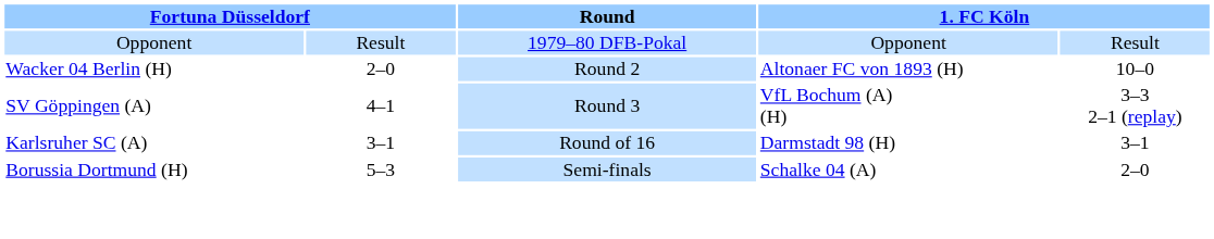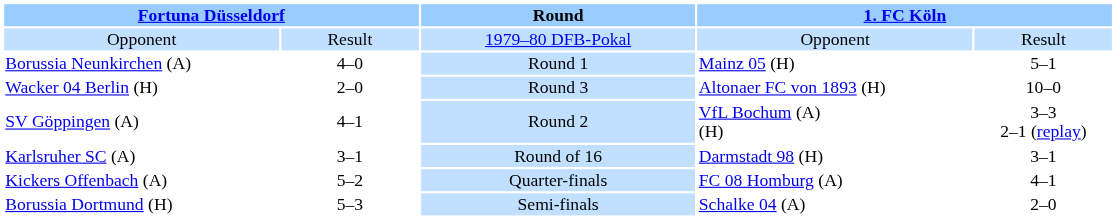+ row: Borussia Neunkirchen (A) | 4–0 | Round 1 | Mainz 05 (H) | 5–1
Wacker 04 Berlin (H) | Round: Round 2 -> Round 3
SV Göppingen (A) | Round: Round 3 -> Round 2
+ row: Kickers Offenbach (A) | 5–2 | Quarter-finals | FC 08 Homburg (A) | 4–1
